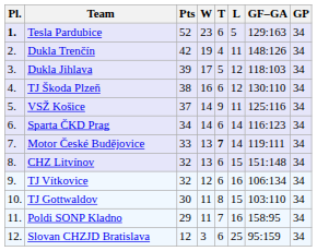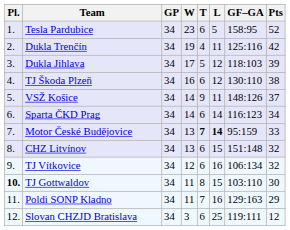columns swapped: GP <-> Pts
Tesla Pardubice | Pl.: bold -> normal
Tesla Pardubice | GF–GA: 129:163 -> 158:95
Dukla Trenčín | GF–GA: 148:126 -> 125:116
VSŽ Košice | GF–GA: 125:116 -> 148:126
Motor České Budějovice | L: normal -> bold
Motor České Budějovice | GF–GA: 119:111 -> 95:159
TJ Gottwaldov | Pl.: normal -> bold
Poldi SONP Kladno | GF–GA: 158:95 -> 129:163
Slovan CHZJD Bratislava | GF–GA: 95:159 -> 119:111
